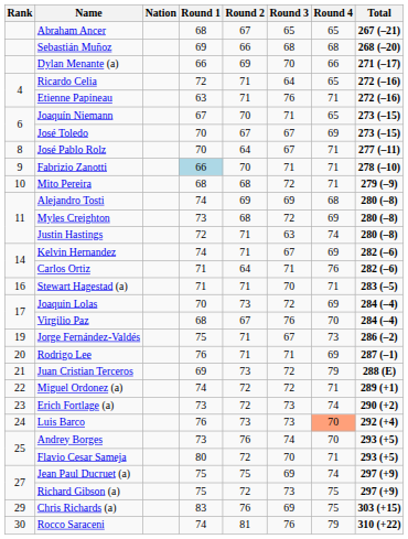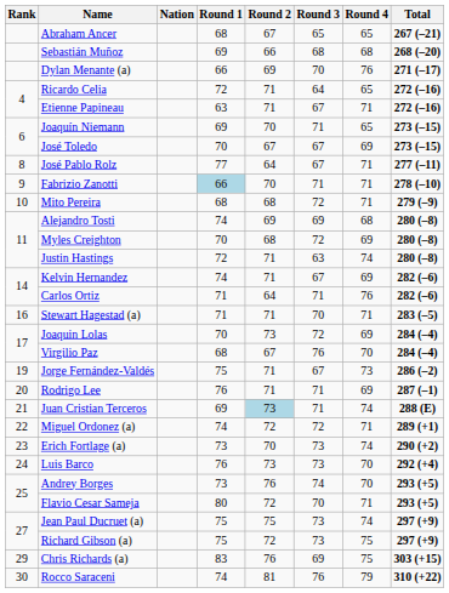Dylan Menante (a) | Round 4: 66 -> 76
Etienne Papineau | Round 3: 76 -> 67
Joaquín Niemann | Round 1: 67 -> 69
José Pablo Rolz | Round 1: 70 -> 77
Myles Creighton | Round 1: 73 -> 70
Juan Cristian Terceros | Round 2: no background -> lightblue background
Juan Cristian Terceros | Round 3: 72 -> 71
Juan Cristian Terceros | Round 4: 79 -> 74
Erich Fortlage (a) | Round 2: 72 -> 70
Luis Barco | Round 4: lightsalmon background -> no background
Jean Paul Ducruet (a) | Round 3: 69 -> 73
